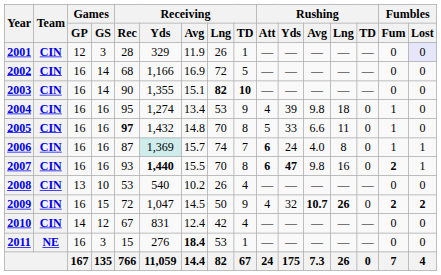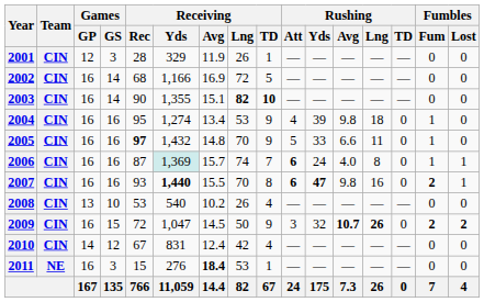2001 | Fumbles / Lost: lavender background -> no background
2005 | Receiving / TD: 8 -> 9
2009 | Rushing / Att: 4 -> 3
